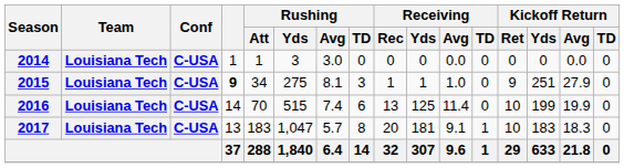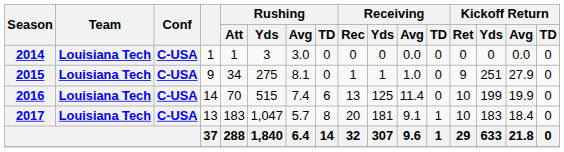2015 | column 4: bold -> normal
2015 | Rushing / TD: 3 -> 0
2017 | Kickoff Return / Avg: 18.3 -> 18.4
